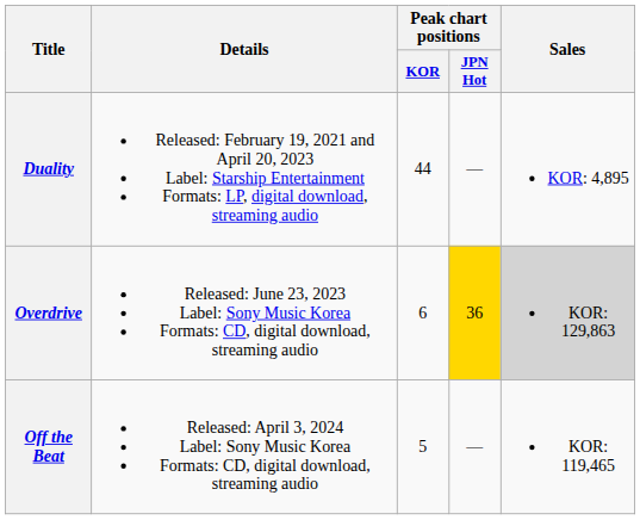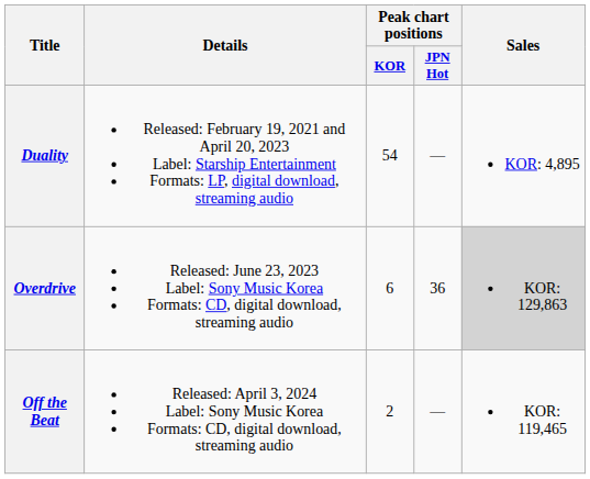Duality | Peak chart positions / KOR: 44 -> 54
Overdrive | Peak chart positions / JPN Hot: gold background -> no background
Off the Beat | Peak chart positions / KOR: 5 -> 2
